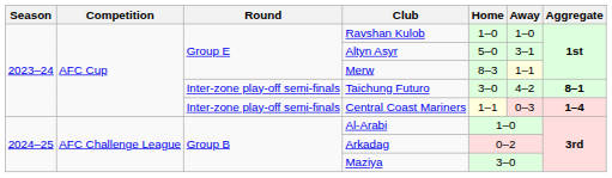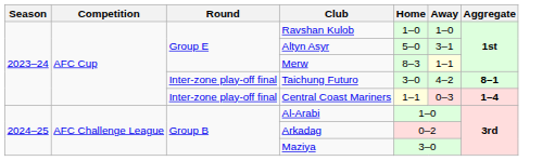Taichung Futuro | Round: Inter-zone play-off semi-finals -> Inter-zone play-off final
Central Coast Mariners | Round: Inter-zone play-off semi-finals -> Inter-zone play-off final
